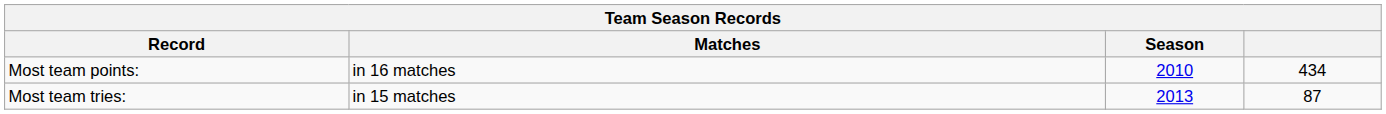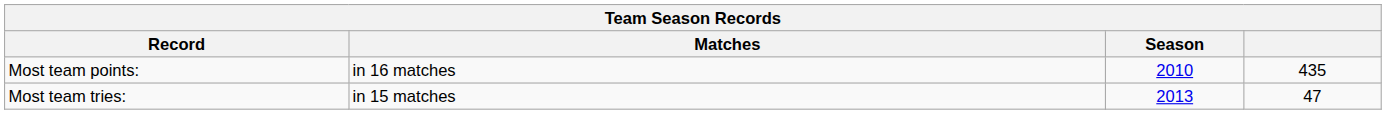Most team points: | column 4: 434 -> 435
Most team tries: | column 4: 87 -> 47
